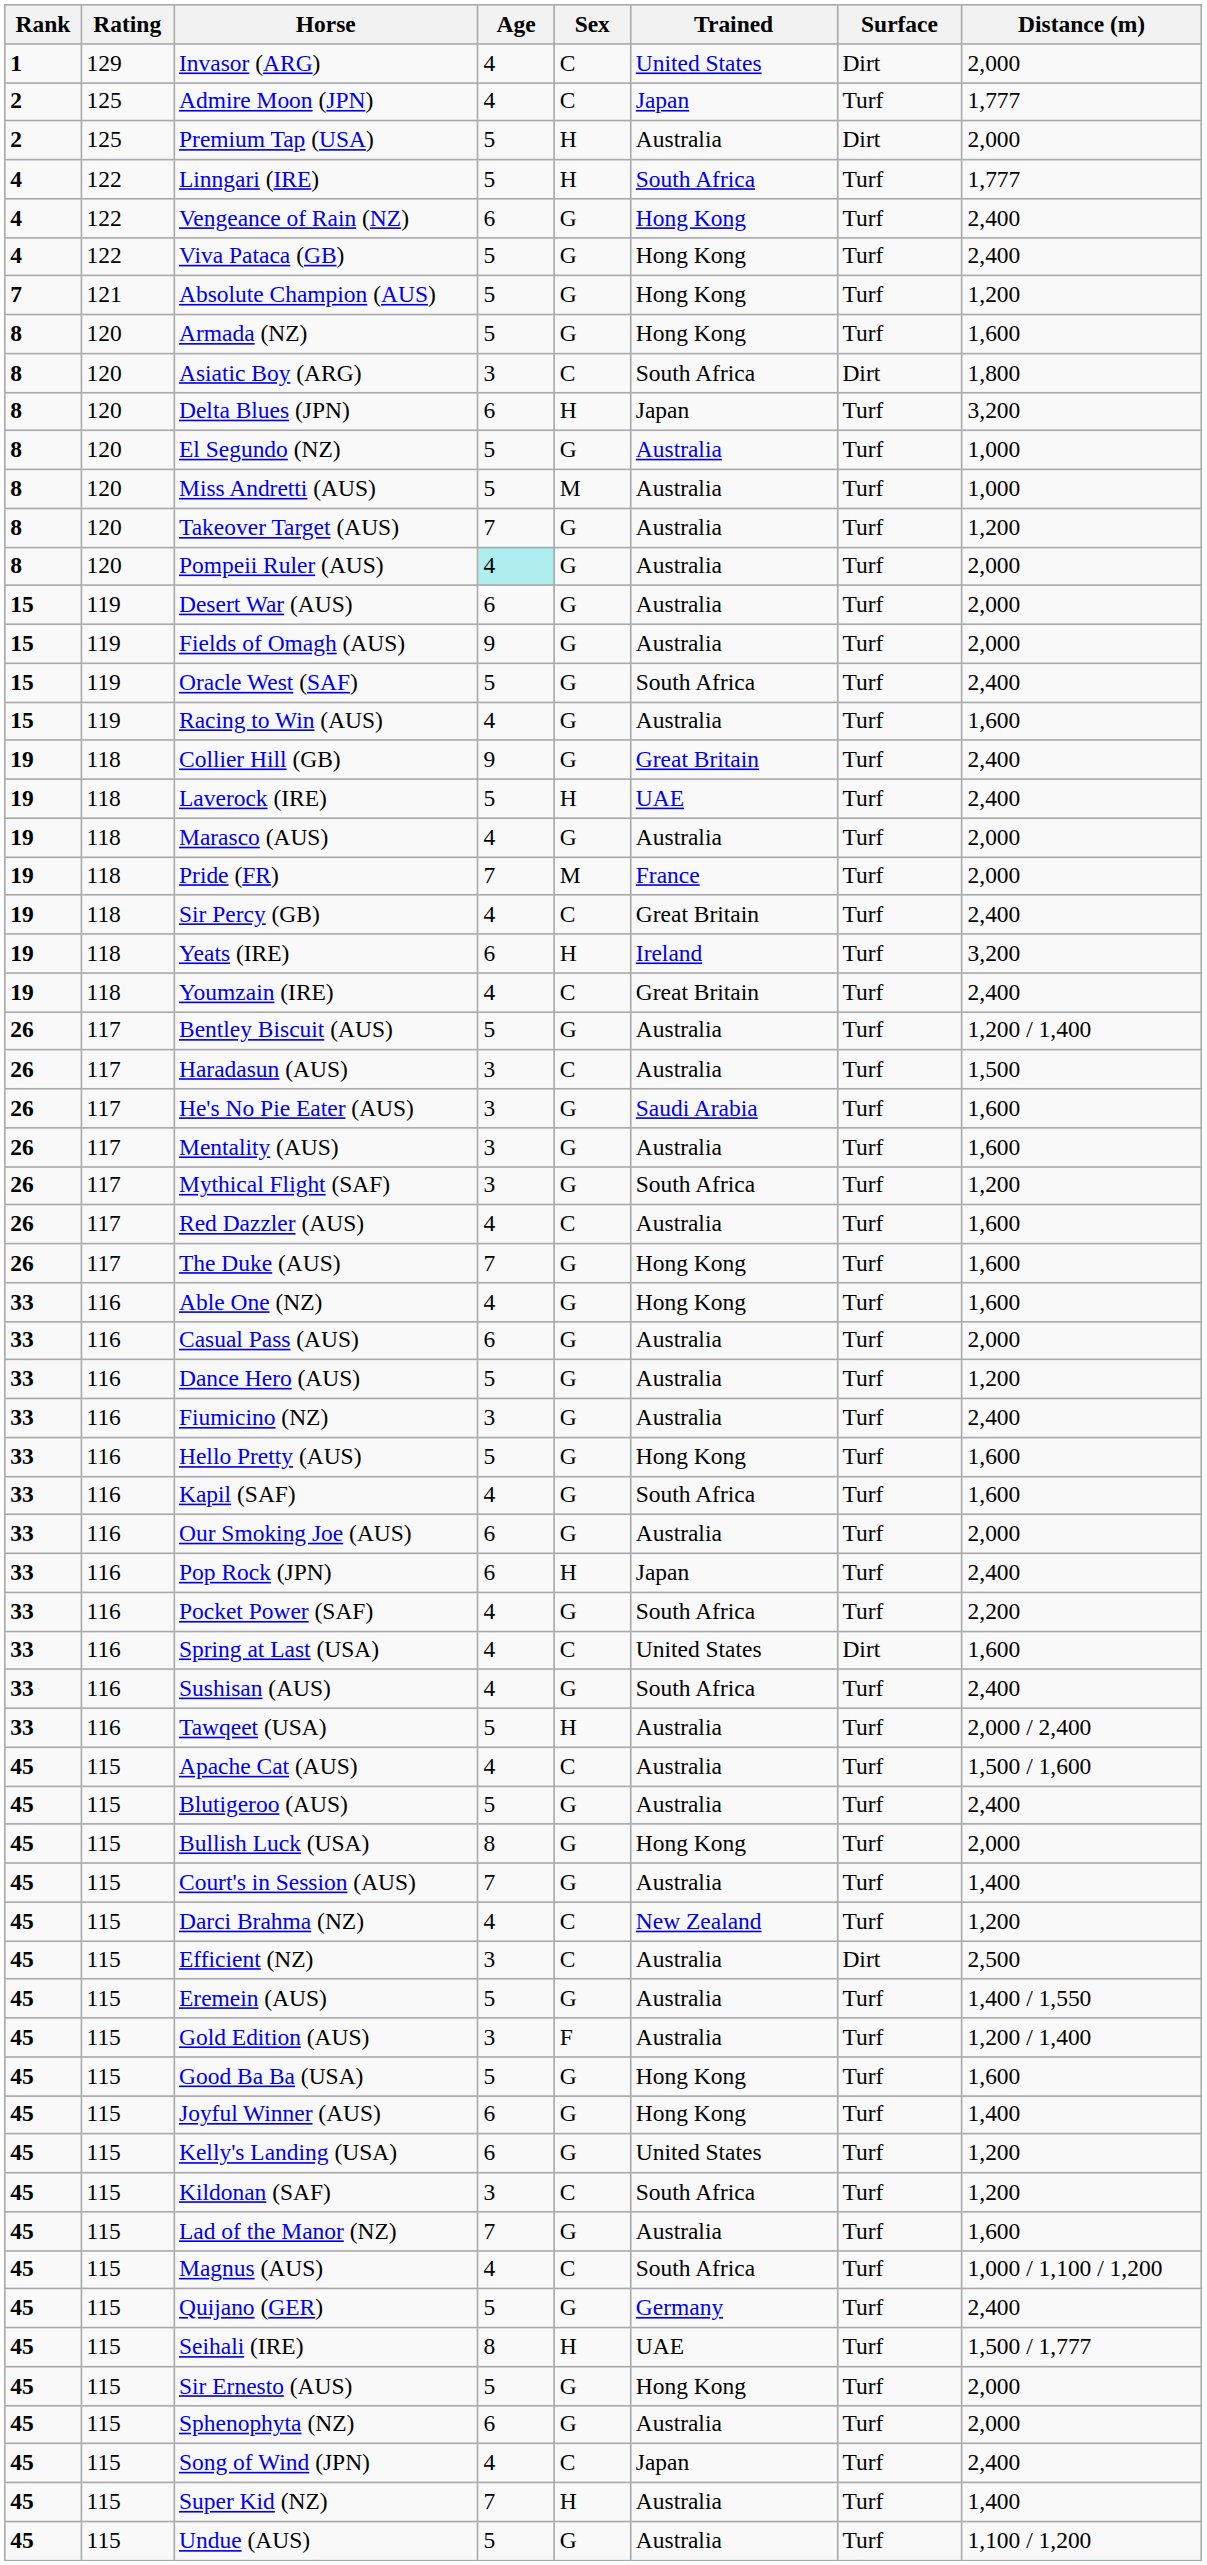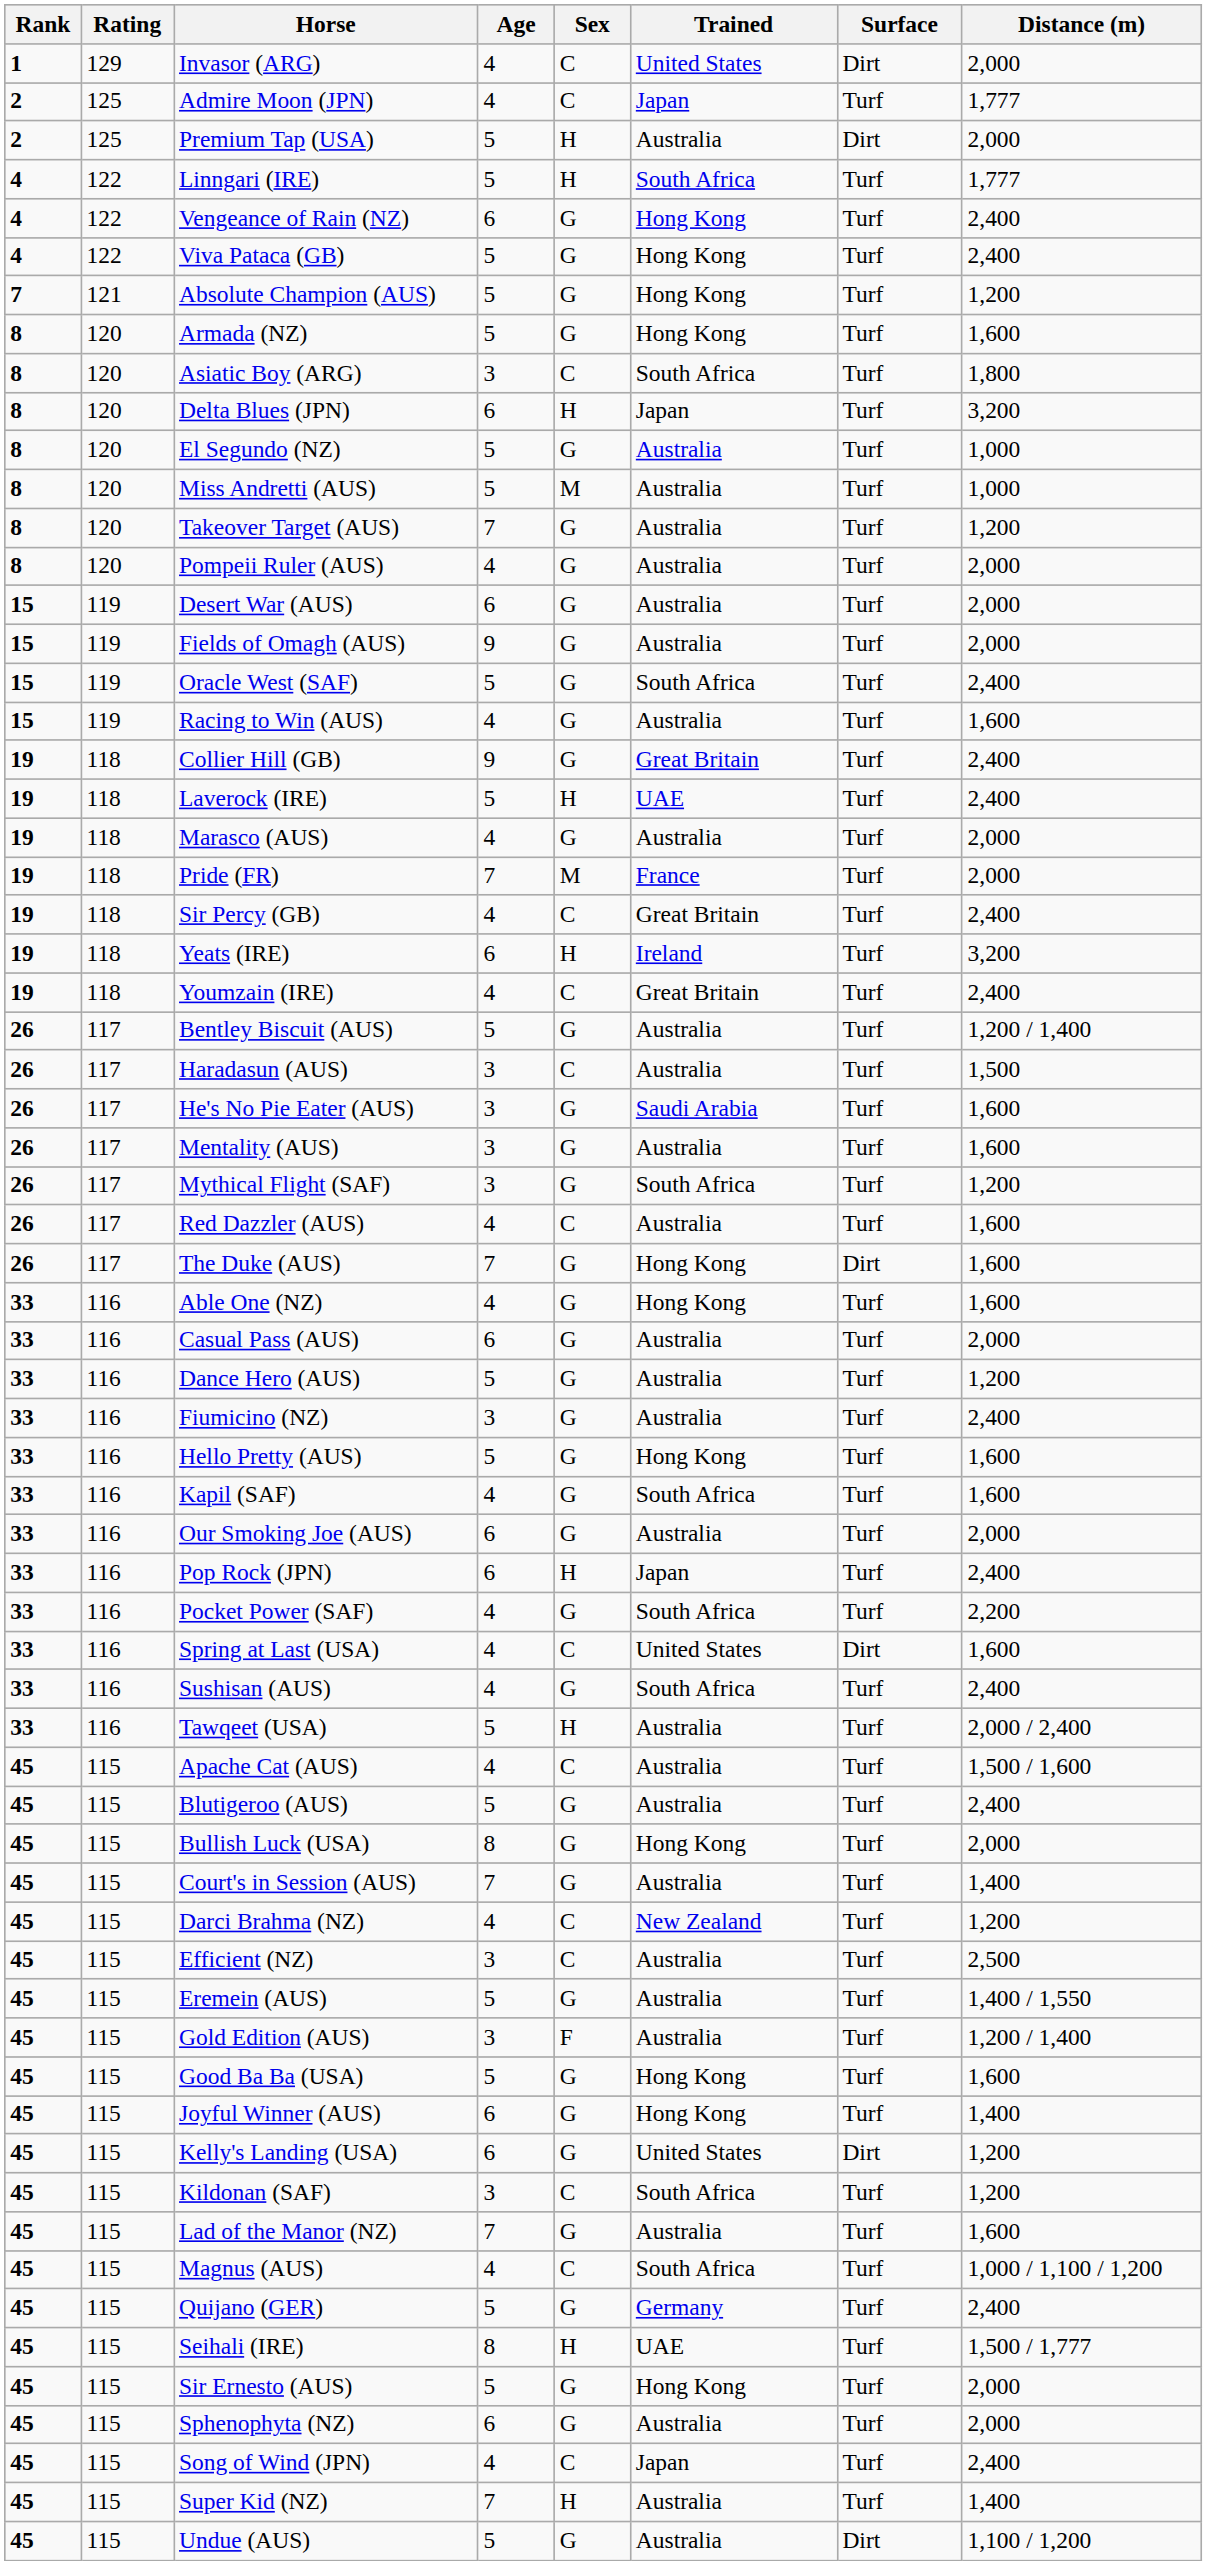Asiatic Boy (ARG) | Surface: Dirt -> Turf
Pompeii Ruler (AUS) | Age: paleturquoise background -> no background
The Duke (AUS) | Surface: Turf -> Dirt
Efficient (NZ) | Surface: Dirt -> Turf
Kelly's Landing (USA) | Surface: Turf -> Dirt
Undue (AUS) | Surface: Turf -> Dirt
